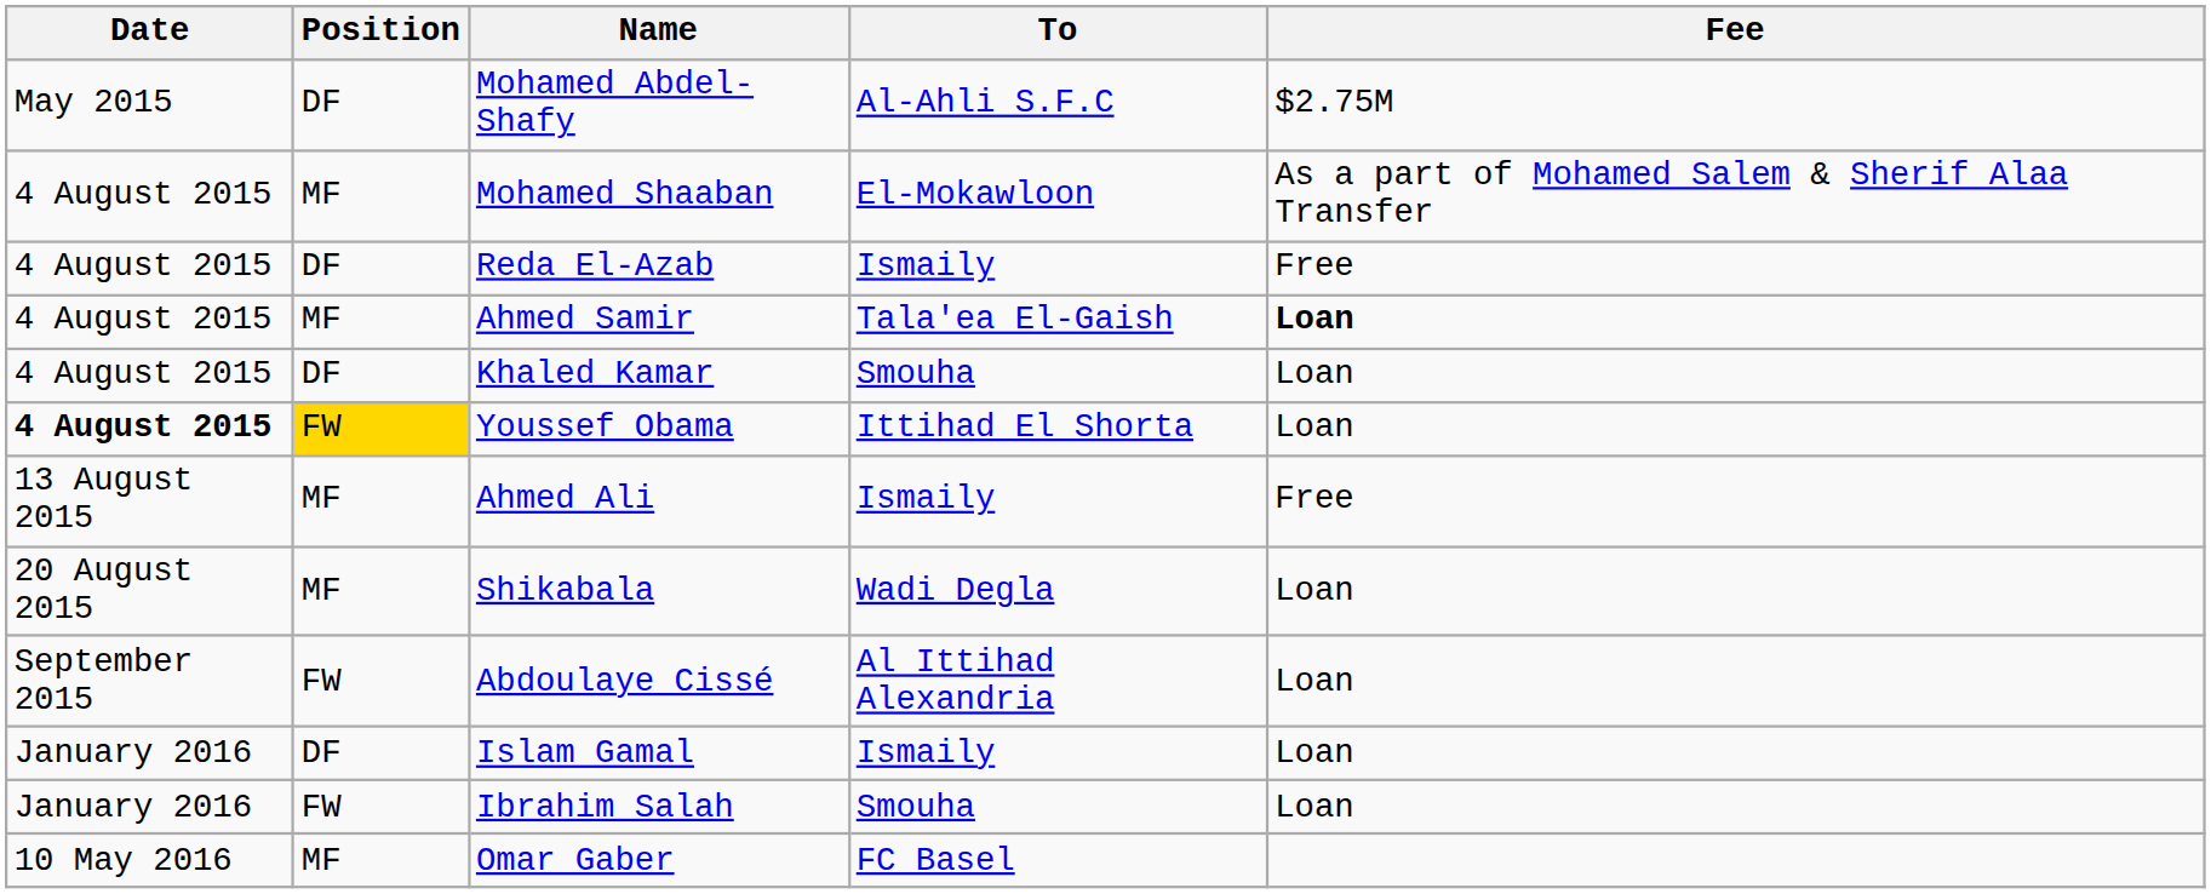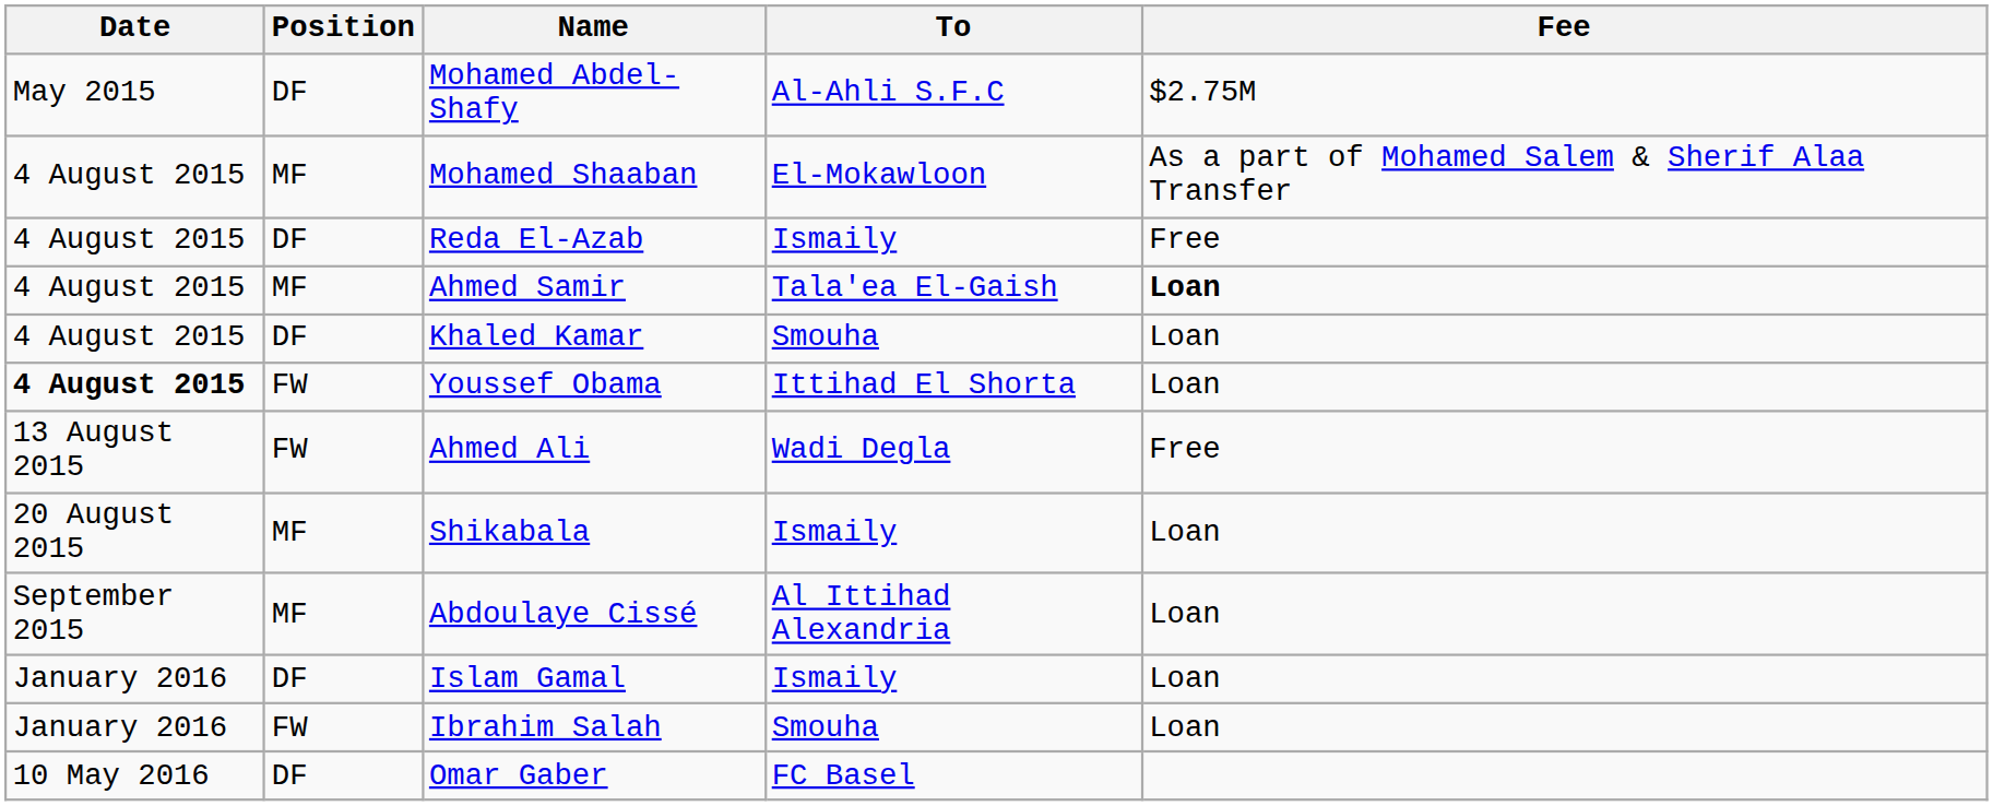Youssef Obama | Position: gold background -> no background
Ahmed Ali | Position: MF -> FW
Ahmed Ali | To: Ismaily -> Wadi Degla
Shikabala | To: Wadi Degla -> Ismaily
Abdoulaye Cissé | Position: FW -> MF
Omar Gaber | Position: MF -> DF
